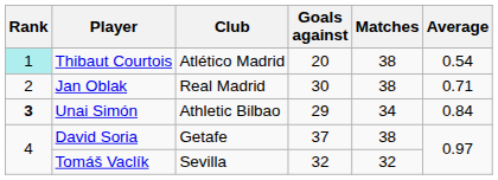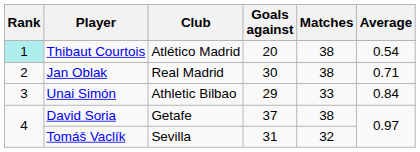Unai Simón | Rank: bold -> normal
Unai Simón | Matches: 34 -> 33
Tomáš Vaclík | Goals against: 32 -> 31
